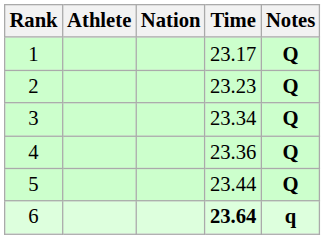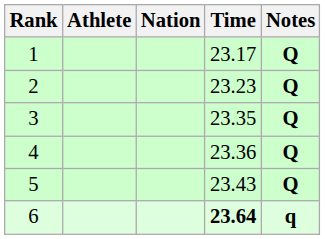3 | Time: 23.34 -> 23.35
5 | Time: 23.44 -> 23.43
